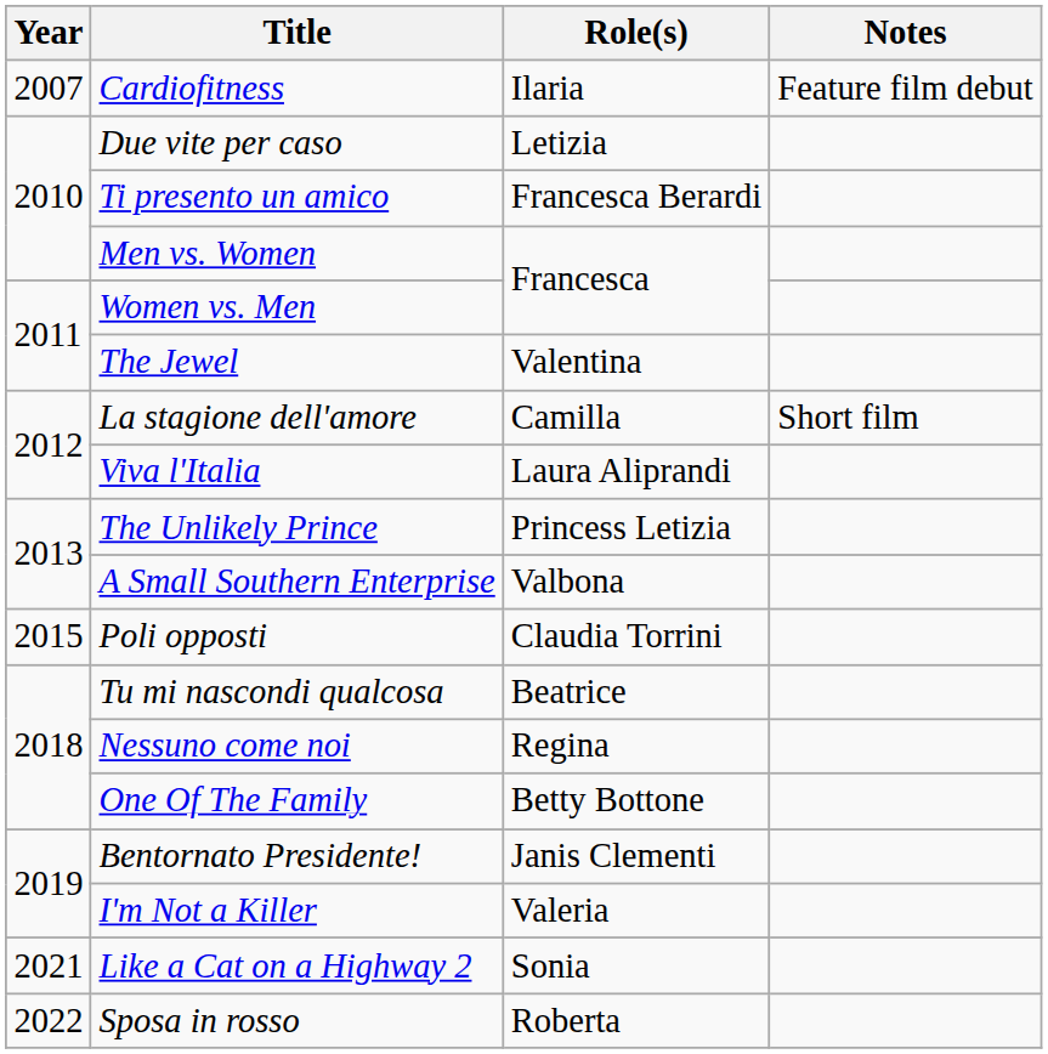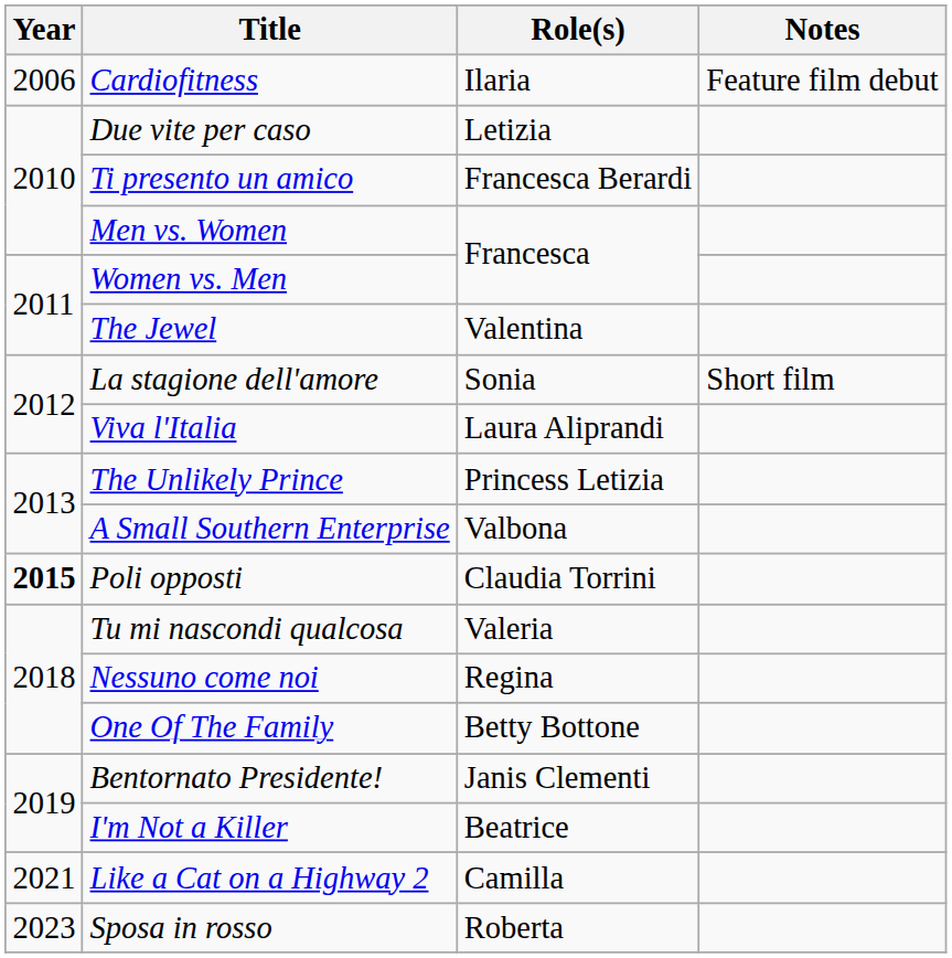Cardiofitness | Year: 2007 -> 2006
La stagione dell'amore | Role(s): Camilla -> Sonia
Poli opposti | Year: normal -> bold
Tu mi nascondi qualcosa | Role(s): Beatrice -> Valeria
I'm Not a Killer | Role(s): Valeria -> Beatrice
Like a Cat on a Highway 2 | Role(s): Sonia -> Camilla
Sposa in rosso | Year: 2022 -> 2023
